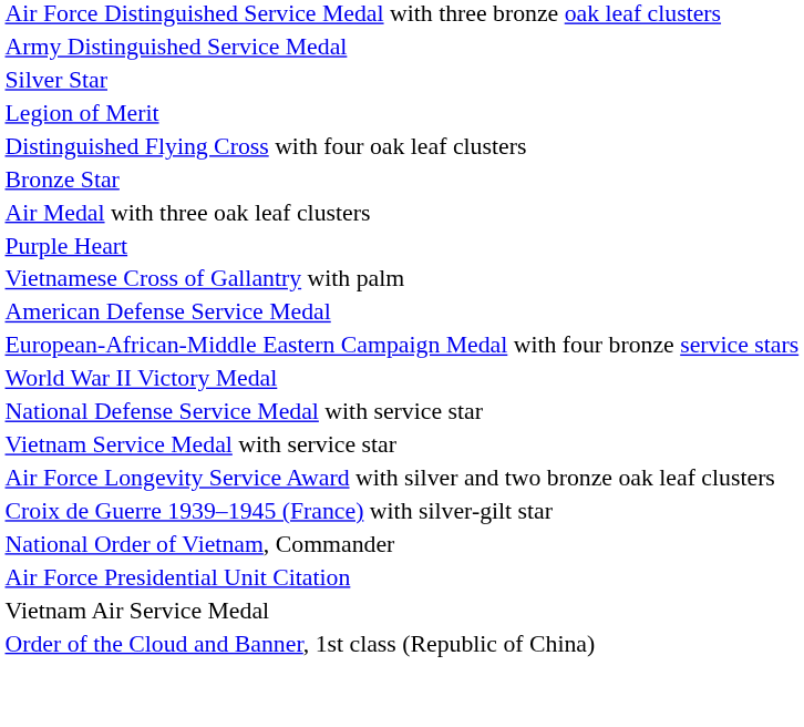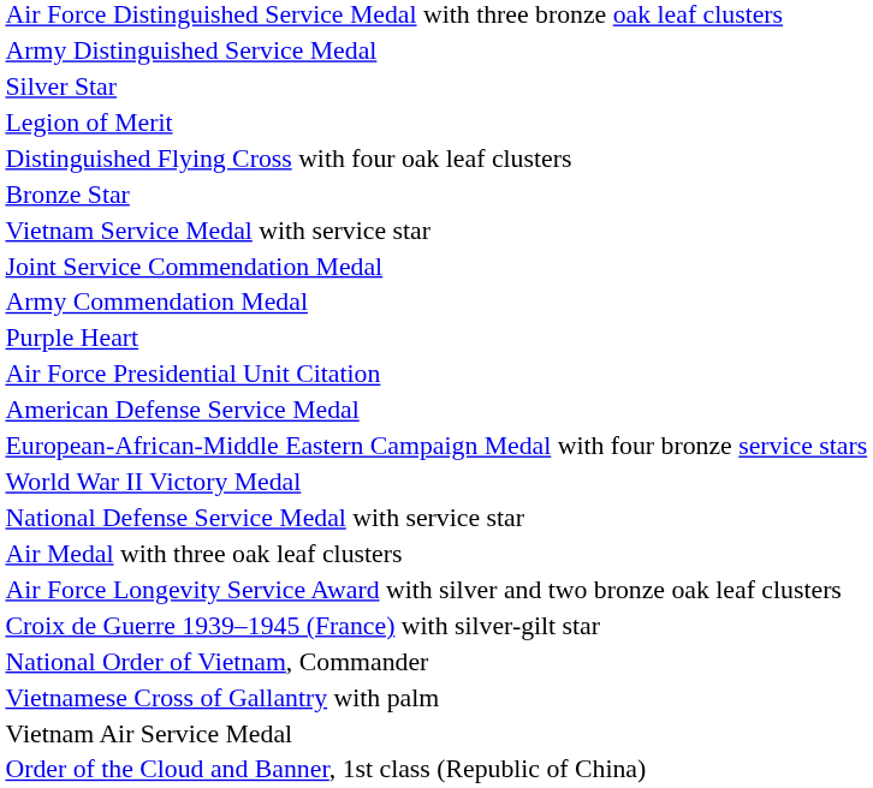rows swapped: Air Medal with three oak leaf clusters <-> Vietnam Service Medal with service star
+ row: Joint Service Commendation Medal
+ row: Army Commendation Medal
rows swapped: Air Force Presidential Unit Citation <-> Vietnamese Cross of Gallantry with palm
